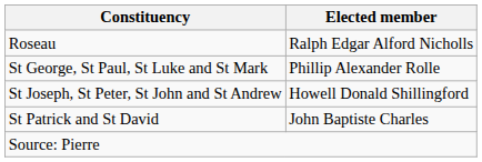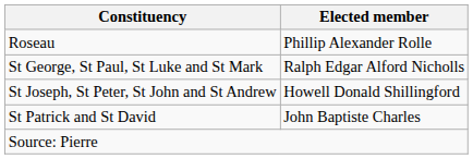Roseau | Elected member: Ralph Edgar Alford Nicholls -> Phillip Alexander Rolle
St George, St Paul, St Luke and St Mark | Elected member: Phillip Alexander Rolle -> Ralph Edgar Alford Nicholls
